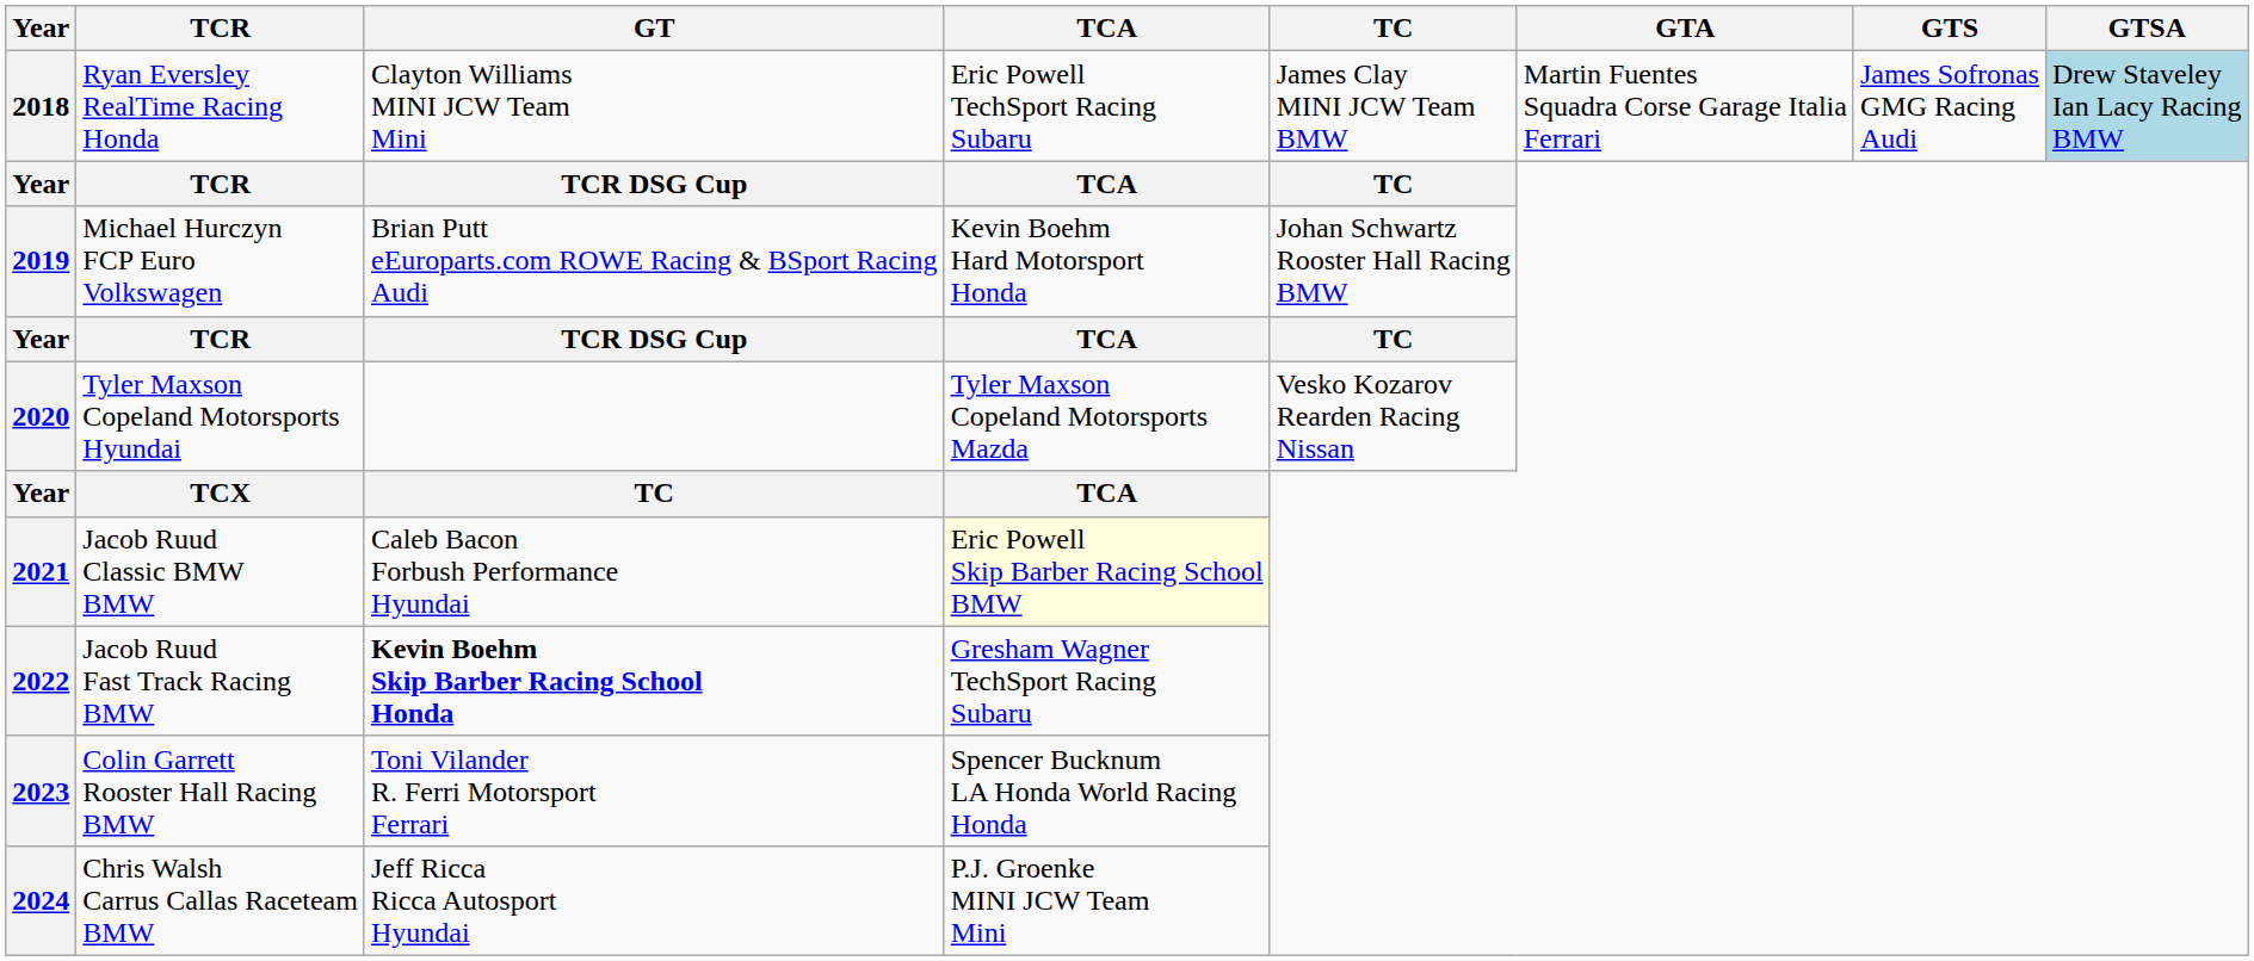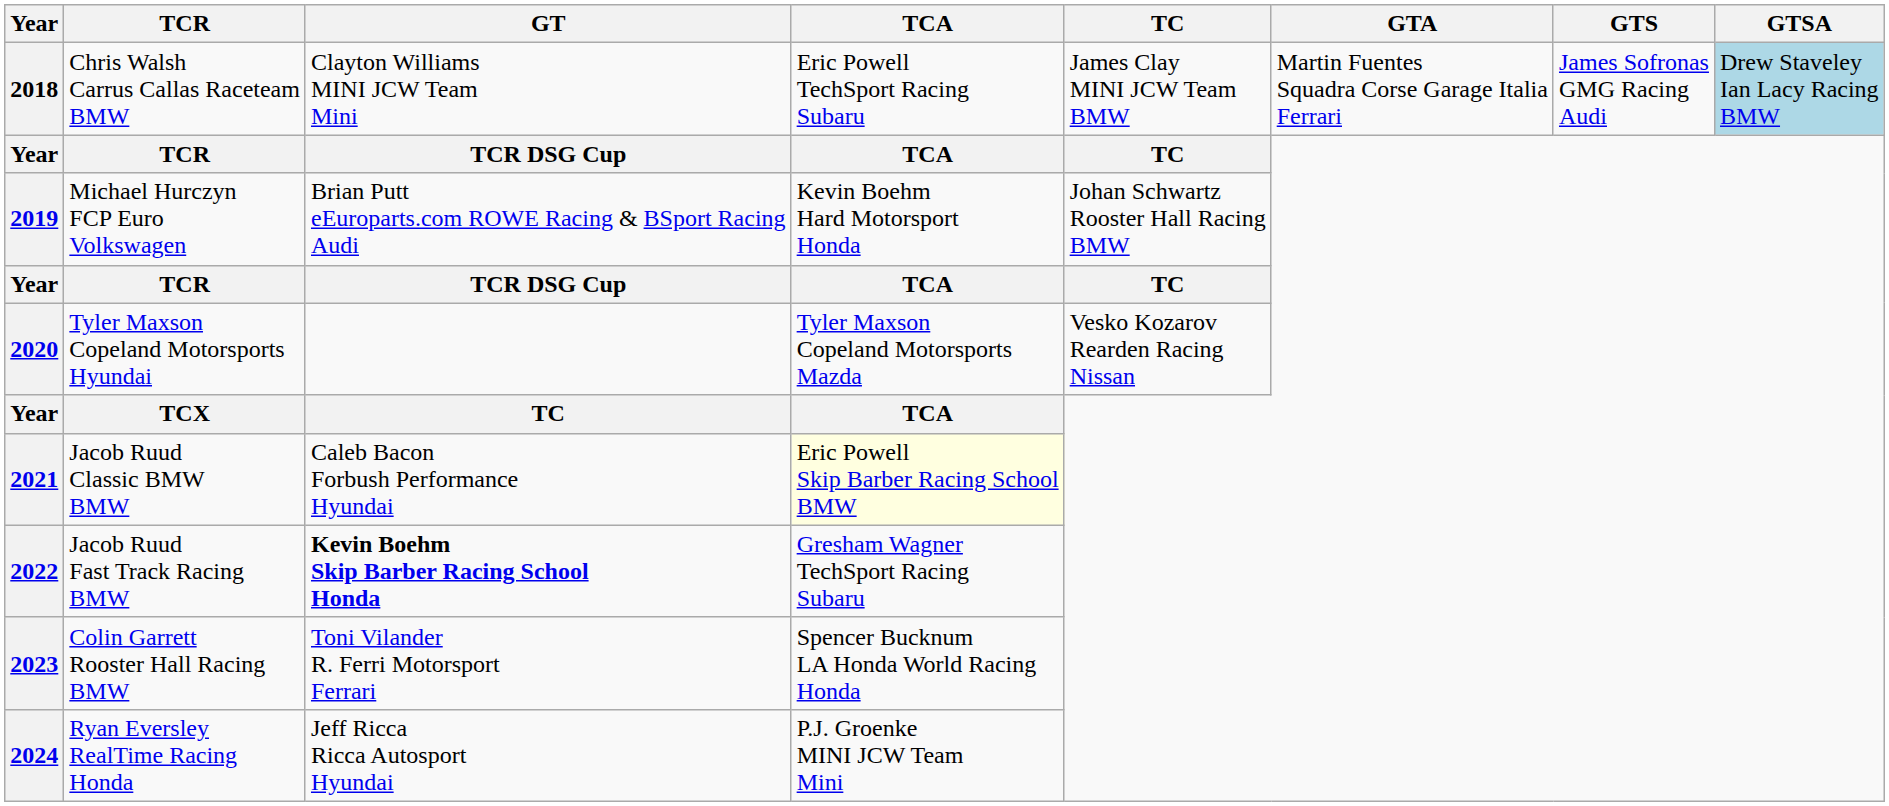2018 | TCR: Ryan Eversley RealTime Racing Honda -> Chris Walsh Carrus Callas Raceteam BMW
2024 | TCR: Chris Walsh Carrus Callas Raceteam BMW -> Ryan Eversley RealTime Racing Honda
